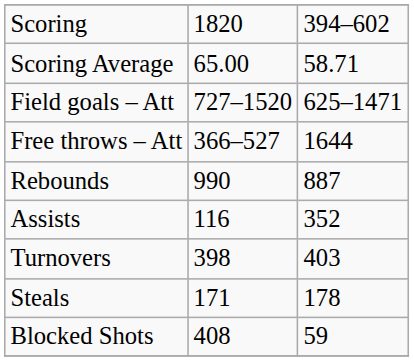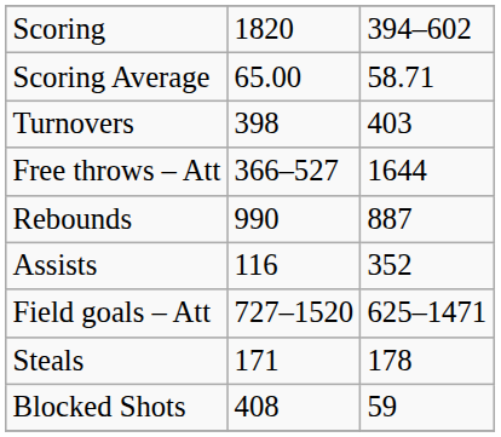rows swapped: Field goals – Att <-> Turnovers
